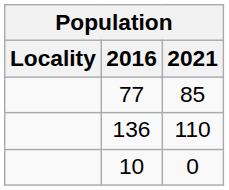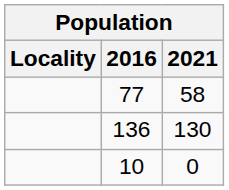77 | 2021: 85 -> 58
136 | 2021: 110 -> 130
